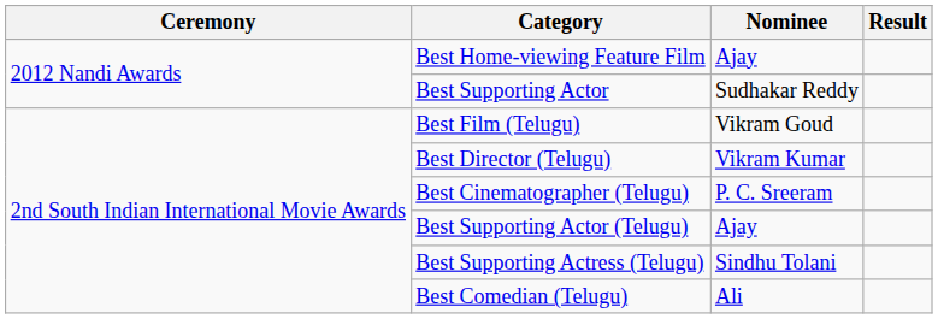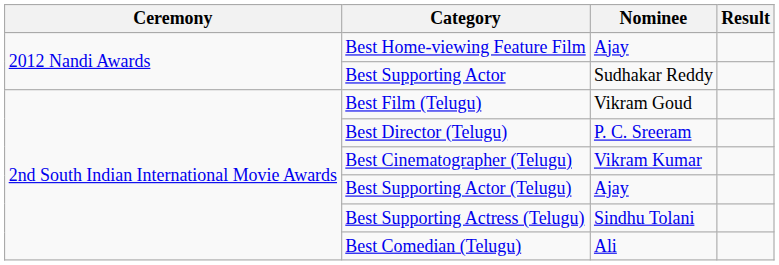Best Director (Telugu) | Nominee: Vikram Kumar -> P. C. Sreeram
Best Cinematographer (Telugu) | Nominee: P. C. Sreeram -> Vikram Kumar
